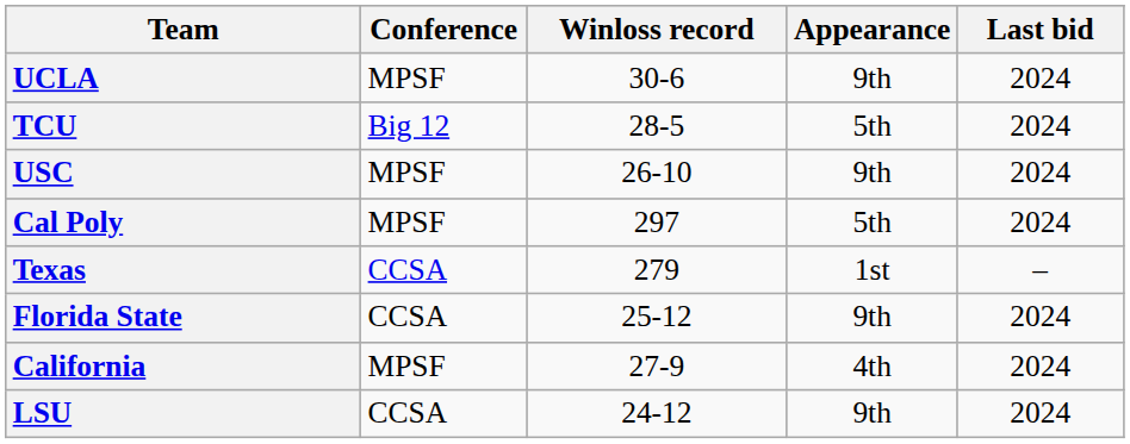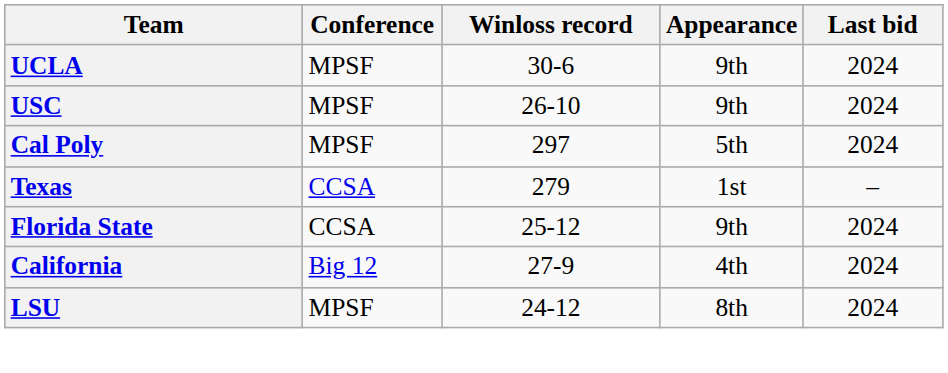- row: TCU | Big 12 | 28-5 | 5th | 2024
California | Conference: MPSF -> Big 12
LSU | Conference: CCSA -> MPSF
LSU | Appearance: 9th -> 8th
